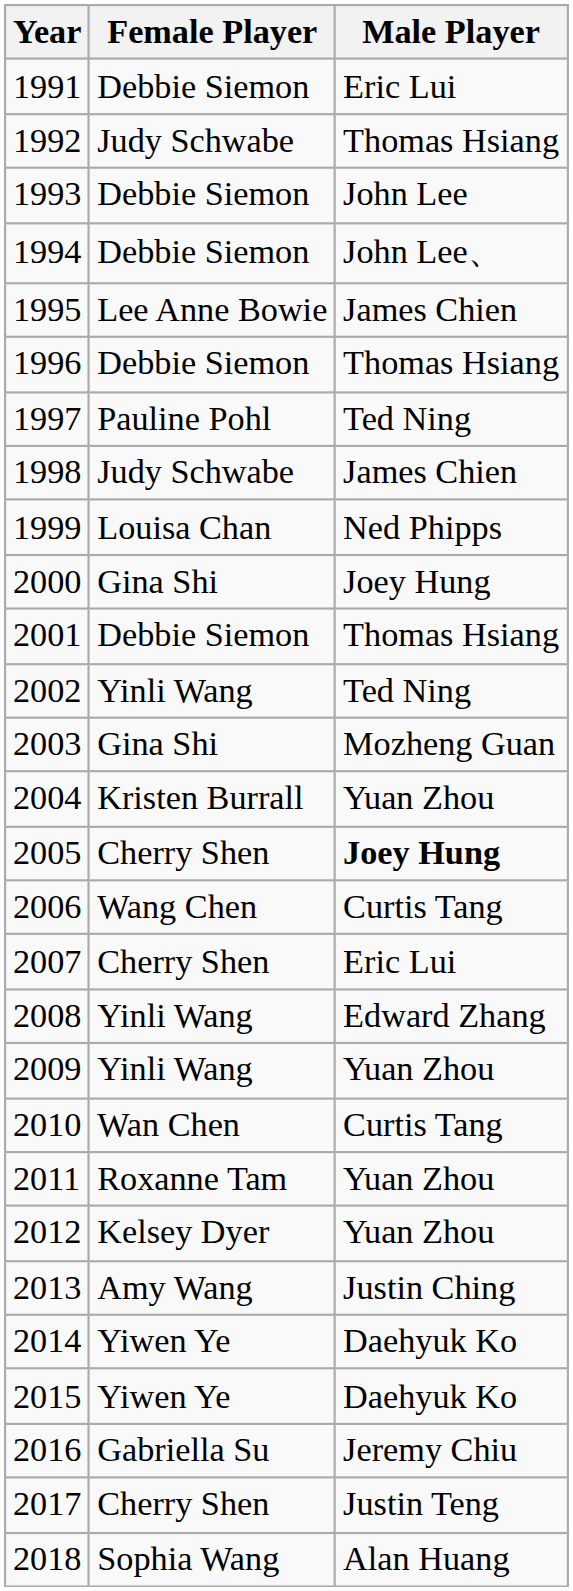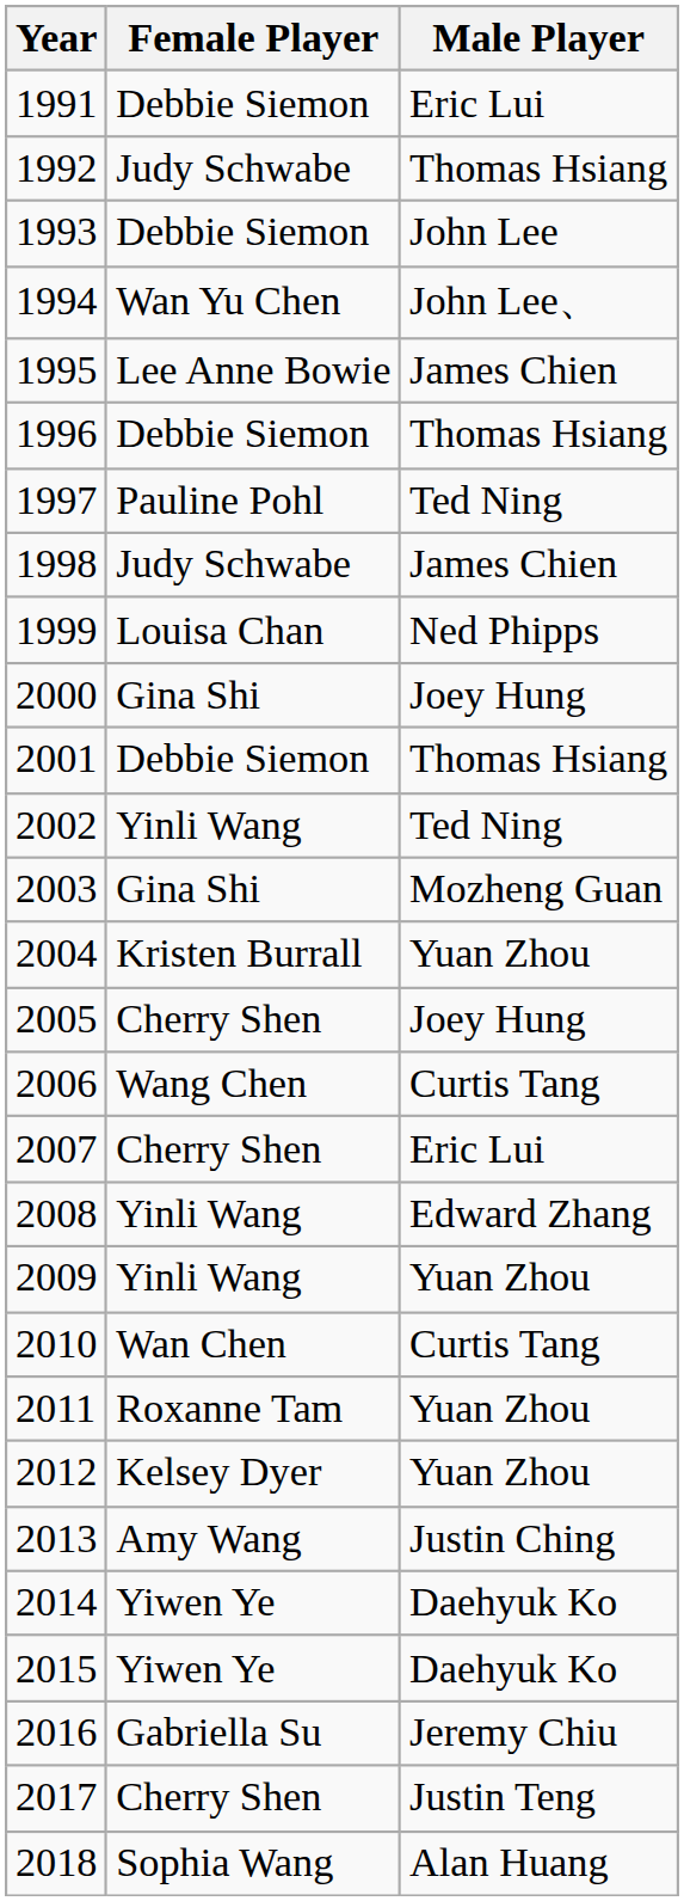1994 | Female Player: Debbie Siemon -> Wan Yu Chen
2005 | Male Player: bold -> normal
